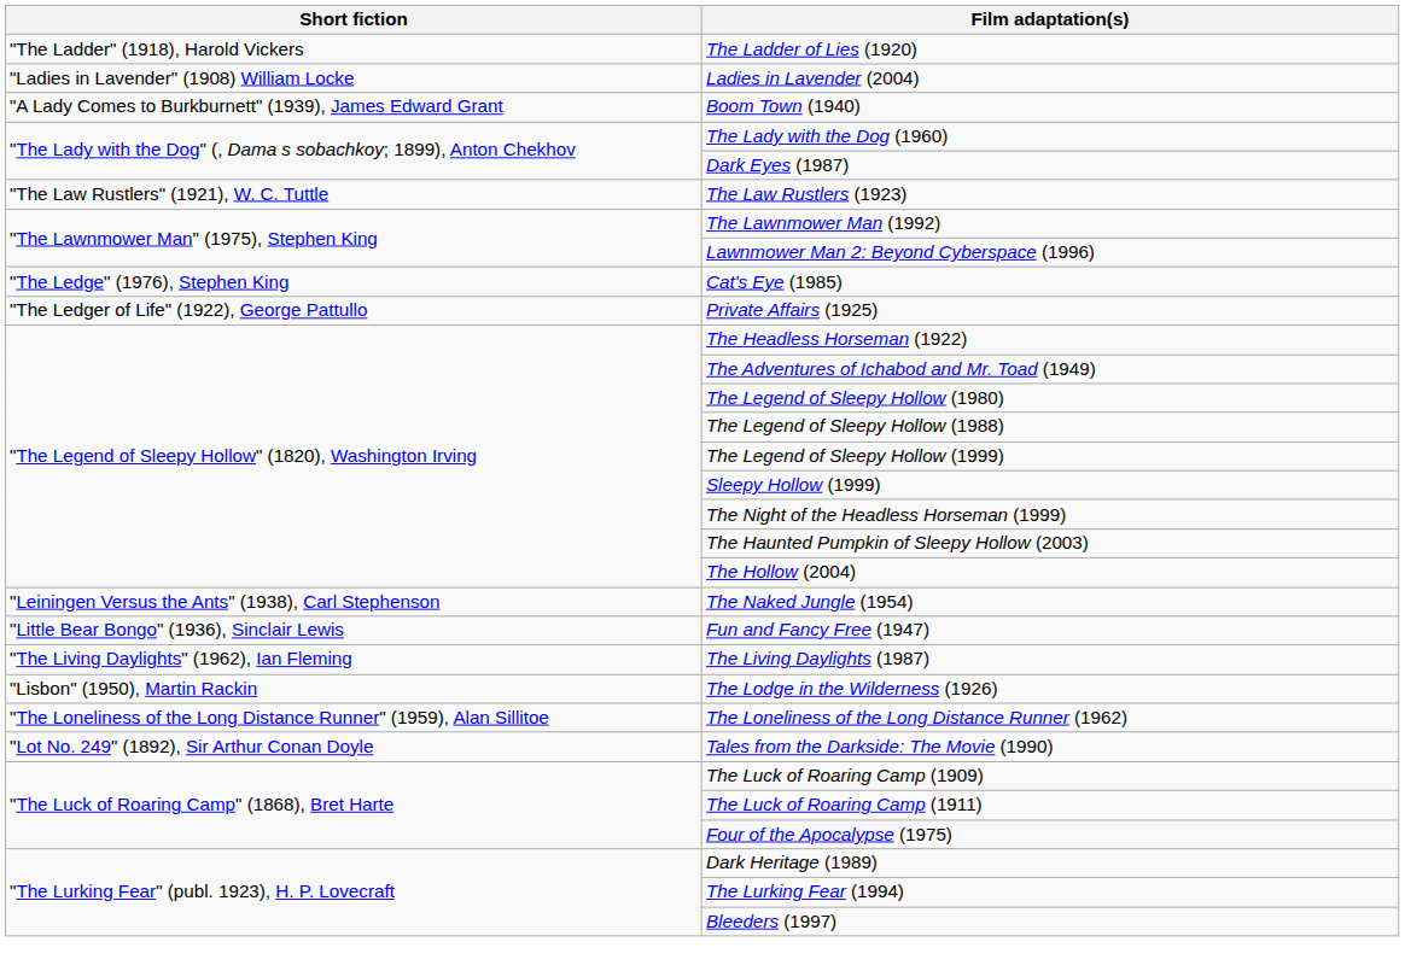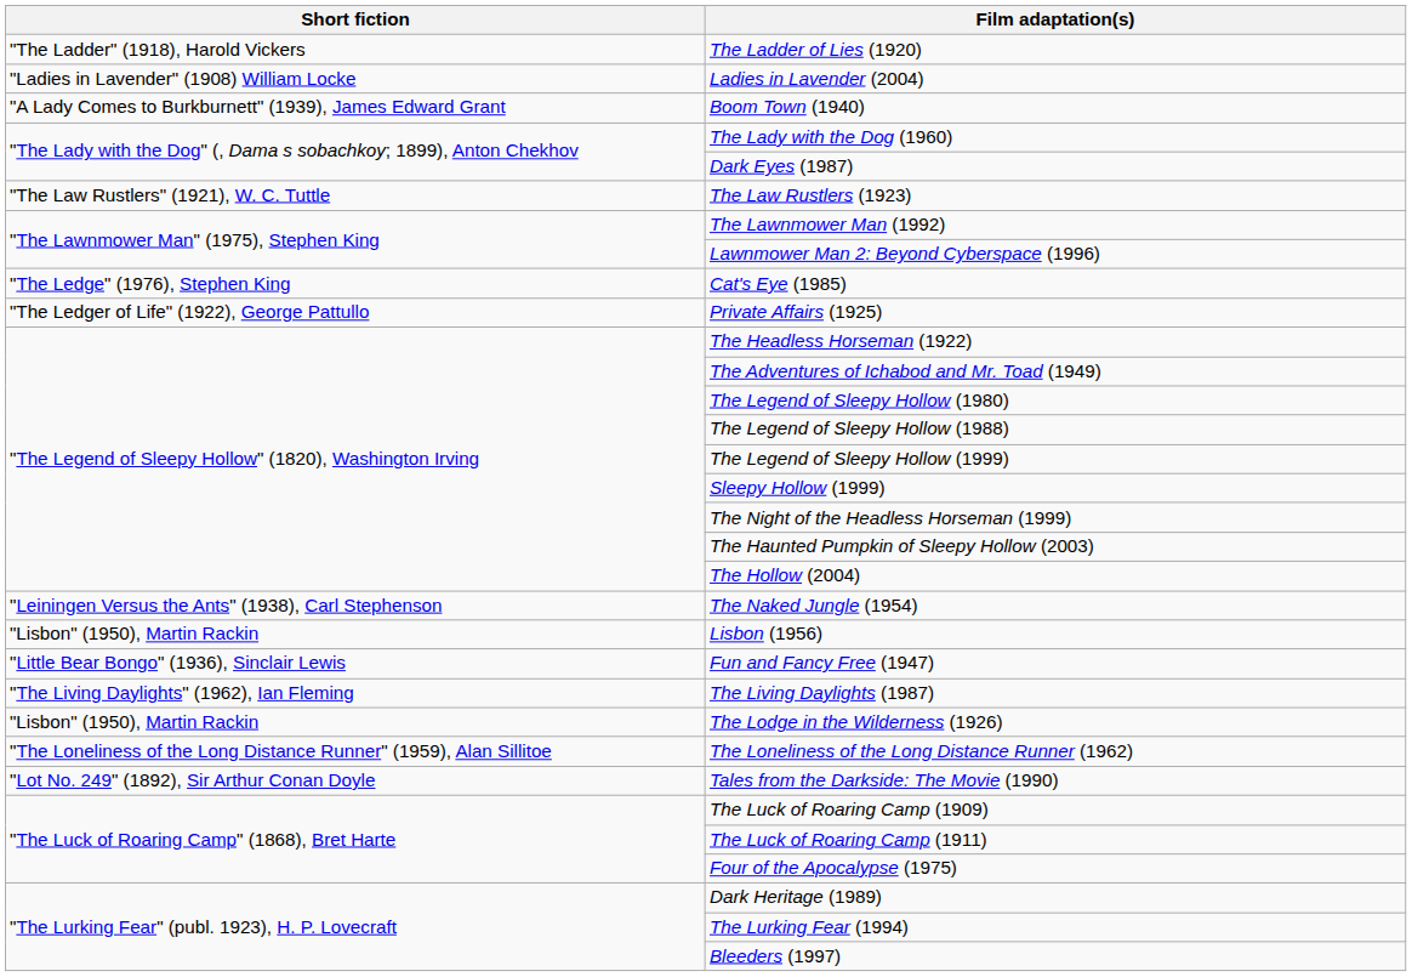+ row: "Lisbon" (1950), Martin Rackin | Lisbon (1956)
